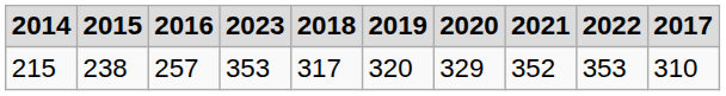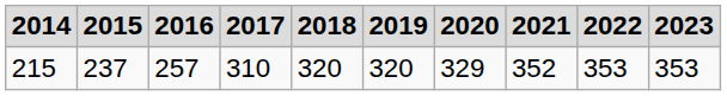columns swapped: 2017 <-> 2023
215 | 2015: 238 -> 237
215 | 2018: 317 -> 320
